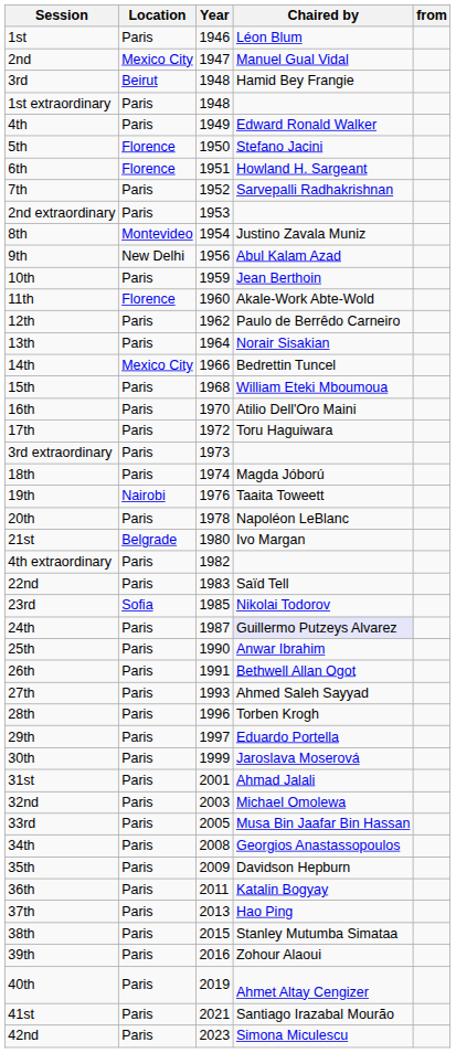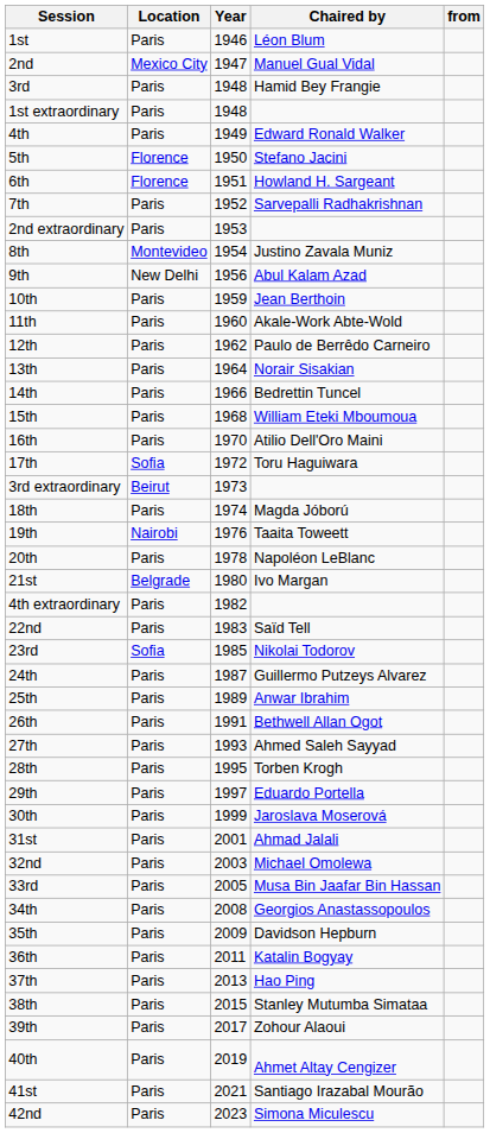3rd | Location: Beirut -> Paris
11th | Location: Florence -> Paris
14th | Location: Mexico City -> Paris
17th | Location: Paris -> Sofia
3rd extraordinary | Location: Paris -> Beirut
24th | Chaired by: lavender background -> no background
25th | Year: 1990 -> 1989
28th | Year: 1996 -> 1995
39th | Year: 2016 -> 2017
